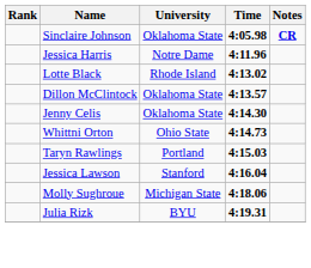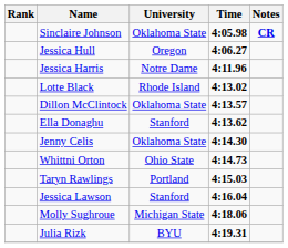+ row: Jessica Hull | Oregon | 4:06.27
+ row: Ella Donaghu | Stanford | 4:13.62
